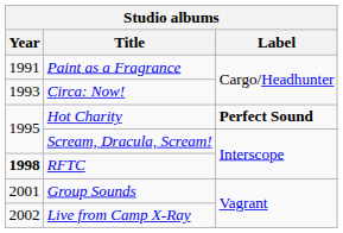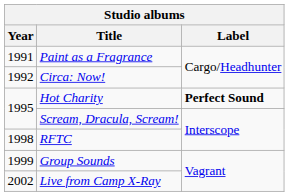Circa: Now! | Year: 1993 -> 1992
RFTC | Year: bold -> normal
Group Sounds | Year: 2001 -> 1999
